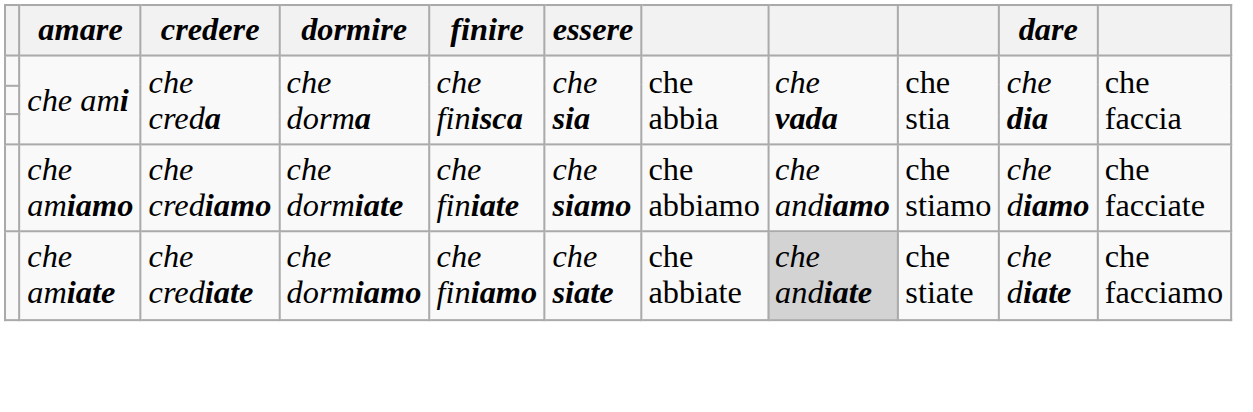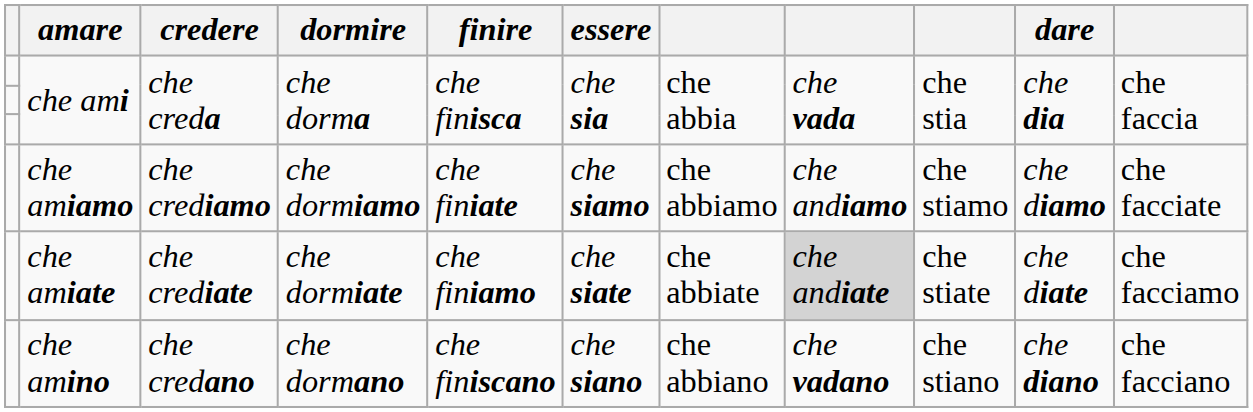che amiamo | dormire: che dormiate -> che dormiamo
che amiate | dormire: che dormiamo -> che dormiate
+ row: che amino | che credano | che dormano | che finiscano | che siano | che abbiano | che vadano | che stiano | che diano | che facciano
